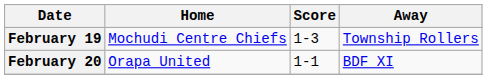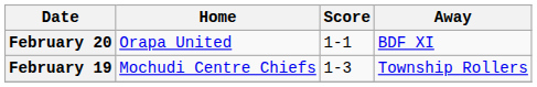rows swapped: February 19 <-> February 20
